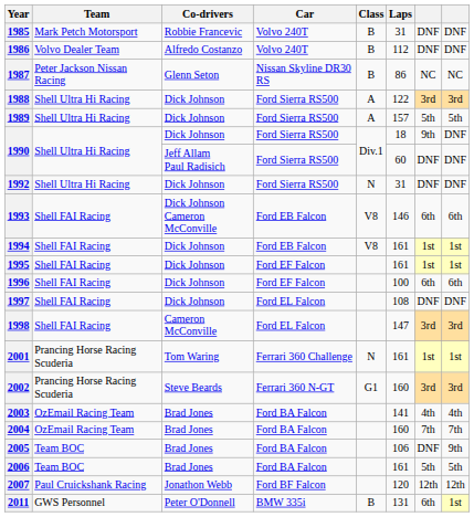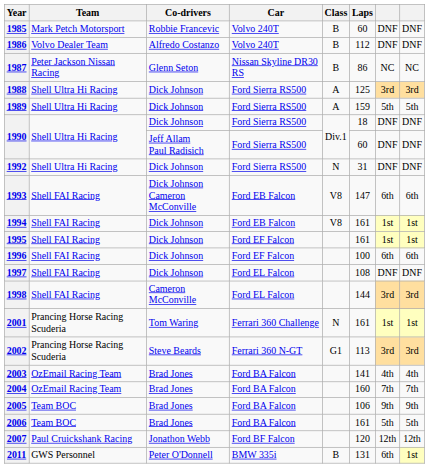1985 | Laps: 31 -> 60
1988 | Laps: 122 -> 125
1989 | Laps: 157 -> 159
1990 / Dick Johnson | column 7: 9th -> DNF
1993 | Laps: 146 -> 147
1998 | Laps: 147 -> 144
2002 | Laps: 160 -> 113
2005 | column 7: DNF -> 9th
